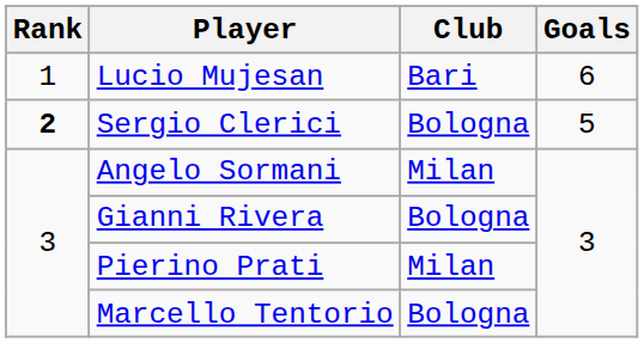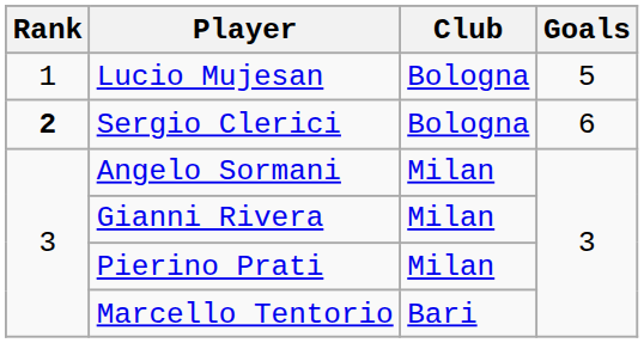Lucio Mujesan | Club: Bari -> Bologna
Lucio Mujesan | Goals: 6 -> 5
Sergio Clerici | Goals: 5 -> 6
Gianni Rivera | Club: Bologna -> Milan
Marcello Tentorio | Club: Bologna -> Bari
